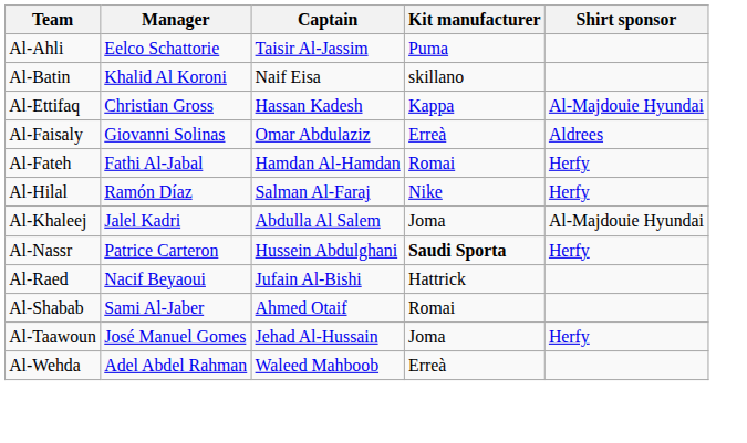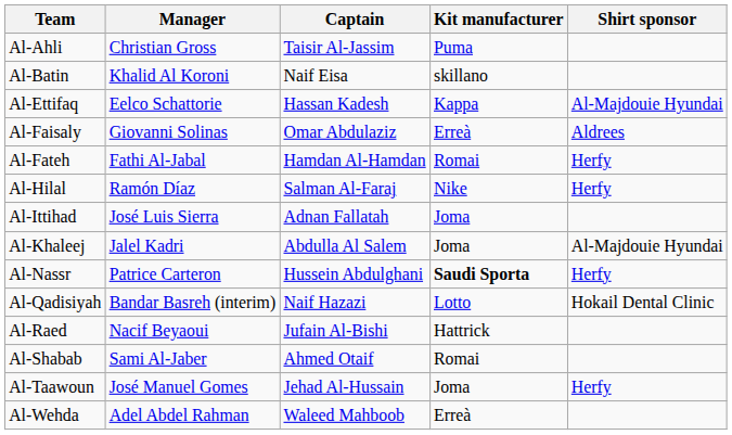Al-Ahli | Manager: Eelco Schattorie -> Christian Gross
Al-Ettifaq | Manager: Christian Gross -> Eelco Schattorie
+ row: Al-Ittihad | José Luis Sierra | Adnan Fallatah | Joma
+ row: Al-Qadisiyah | Bandar Basreh (interim) | Naif Hazazi | Lotto | Hokail Dental Clinic
